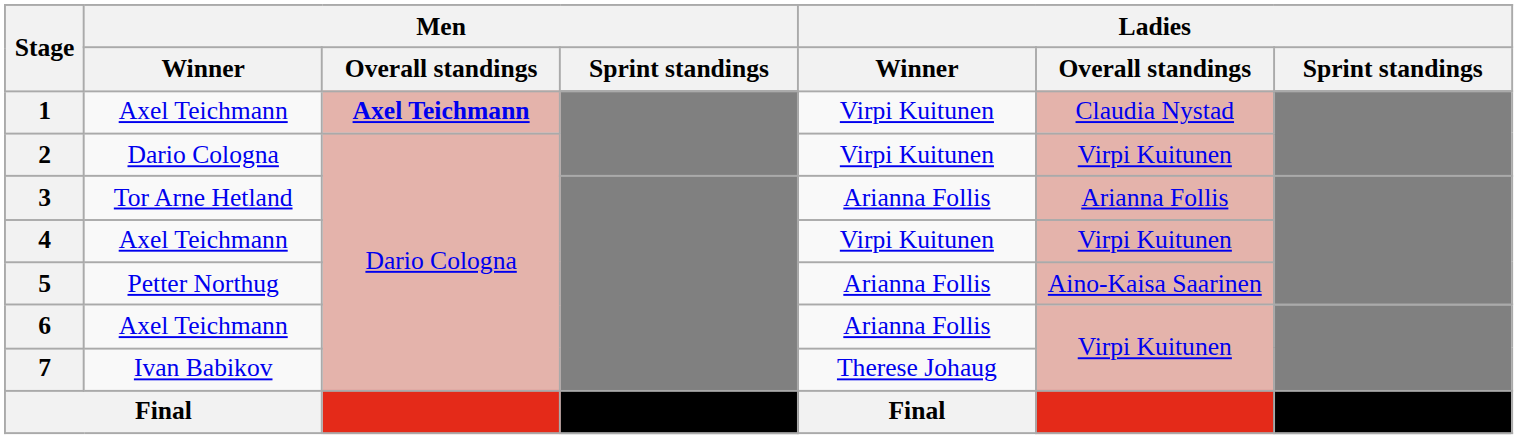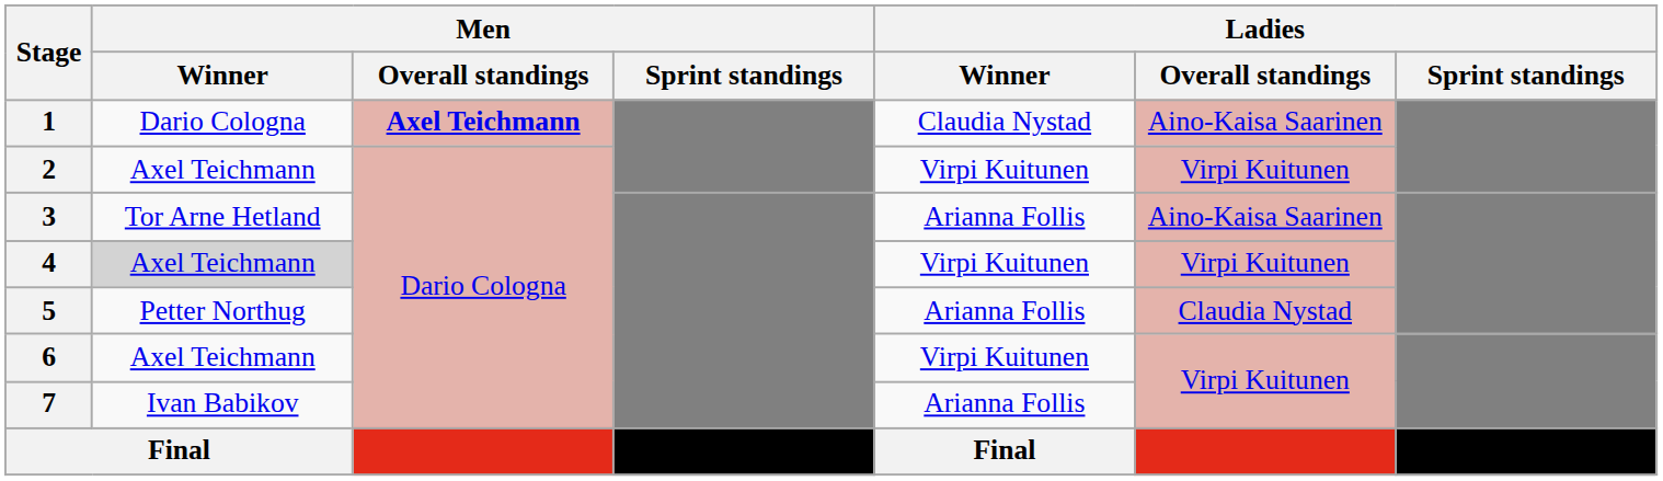1 | Men / Winner: Axel Teichmann -> Dario Cologna
1 | Ladies / Winner: Virpi Kuitunen -> Claudia Nystad
1 | Ladies / Overall standings: Claudia Nystad -> Aino-Kaisa Saarinen
2 | Men / Winner: Dario Cologna -> Axel Teichmann
3 | Ladies / Overall standings: Arianna Follis -> Aino-Kaisa Saarinen
4 | Men / Winner: no background -> lightgrey background
5 | Ladies / Overall standings: Aino-Kaisa Saarinen -> Claudia Nystad
6 | Ladies / Winner: Arianna Follis -> Virpi Kuitunen
7 | Ladies / Winner: Therese Johaug -> Arianna Follis
